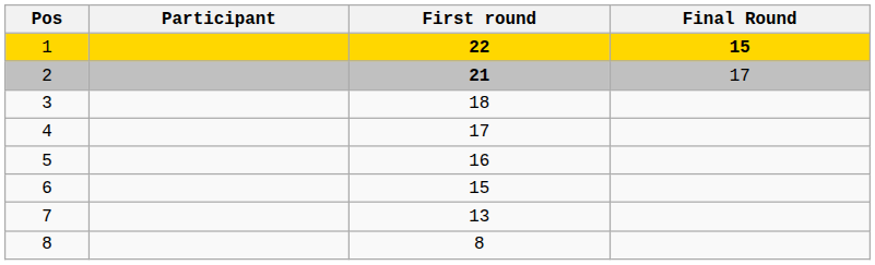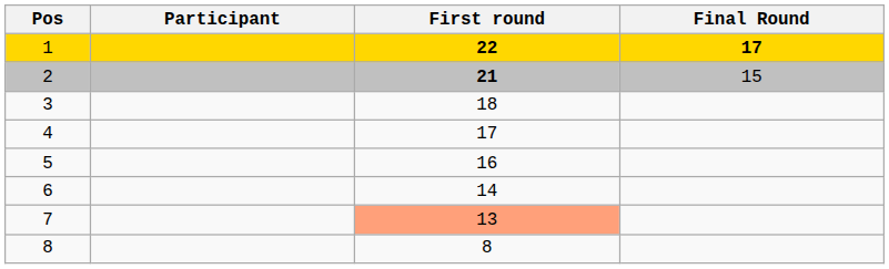1 | Final Round: 15 -> 17
2 | Final Round: 17 -> 15
6 | First round: 15 -> 14
7 | First round: no background -> lightsalmon background
